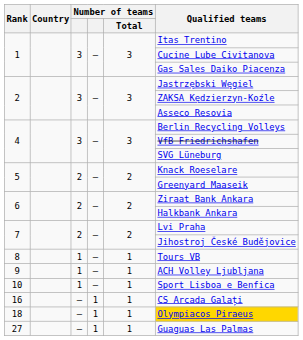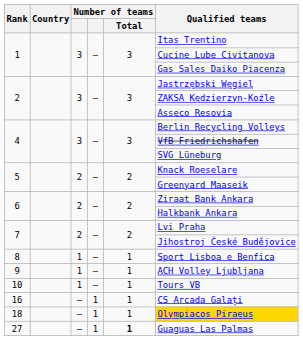8 | Qualified teams: Tours VB -> Sport Lisboa e Benfica
10 | Qualified teams: Sport Lisboa e Benfica -> Tours VB
27 | Number of teams / Total: normal -> bold
